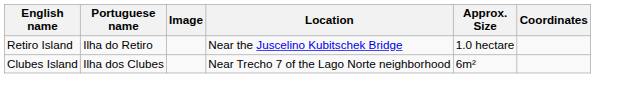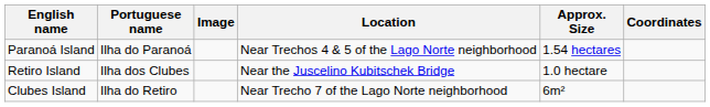+ row: Paranoá Island | Ilha do Paranoá | Near Trechos 4 & 5 of the Lago Norte neighborhood | 1.54 hectares
Retiro Island | Portuguese name: Ilha do Retiro -> Ilha dos Clubes
Clubes Island | Portuguese name: Ilha dos Clubes -> Ilha do Retiro
